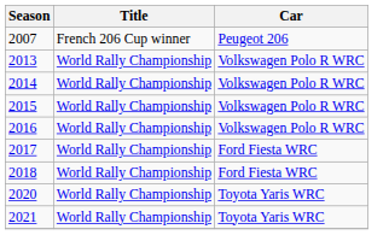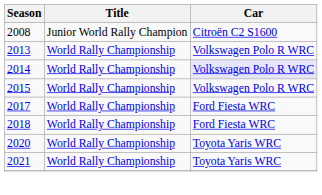- row: 2007 | French 206 Cup winner | Peugeot 206
+ row: 2008 | Junior World Rally Champion | Citroën C2 S1600
2014 | Car: no background -> lavender background
- row: 2016 | World Rally Championship | Volkswagen Polo R WRC
